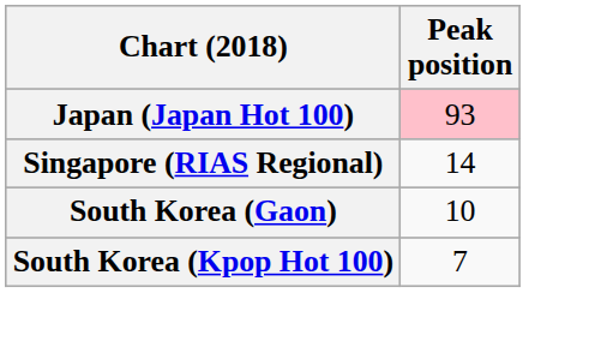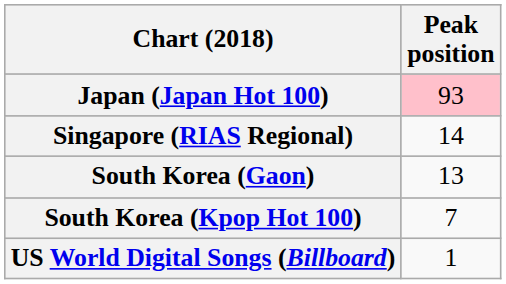South Korea (Gaon) | Peak position: 10 -> 13
+ row: US World Digital Songs (Billboard) | 1
